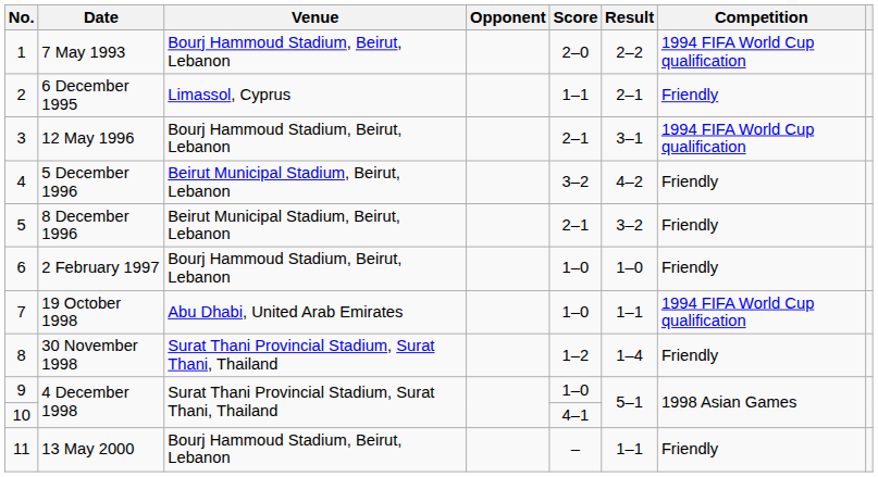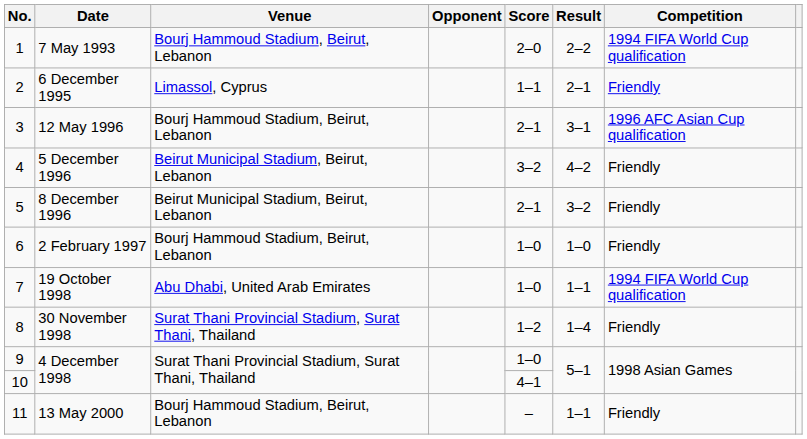12 May 1996 | Competition: 1994 FIFA World Cup qualification -> 1996 AFC Asian Cup qualification
